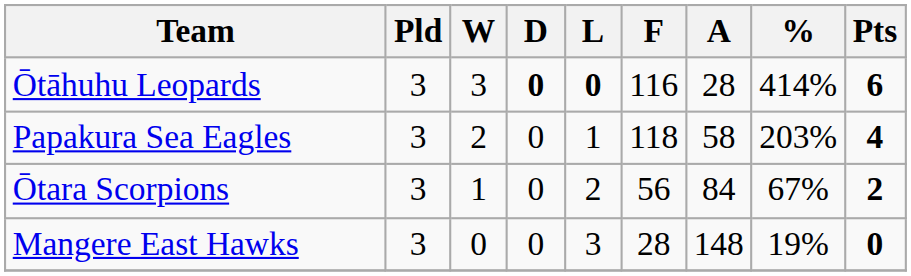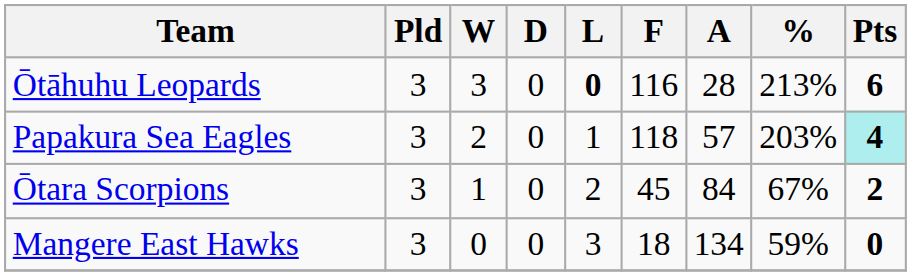Ōtāhuhu Leopards | D: bold -> normal
Ōtāhuhu Leopards | %: 414% -> 213%
Papakura Sea Eagles | A: 58 -> 57
Papakura Sea Eagles | Pts: no background -> paleturquoise background
Ōtara Scorpions | F: 56 -> 45
Mangere East Hawks | F: 28 -> 18
Mangere East Hawks | A: 148 -> 134
Mangere East Hawks | %: 19% -> 59%
